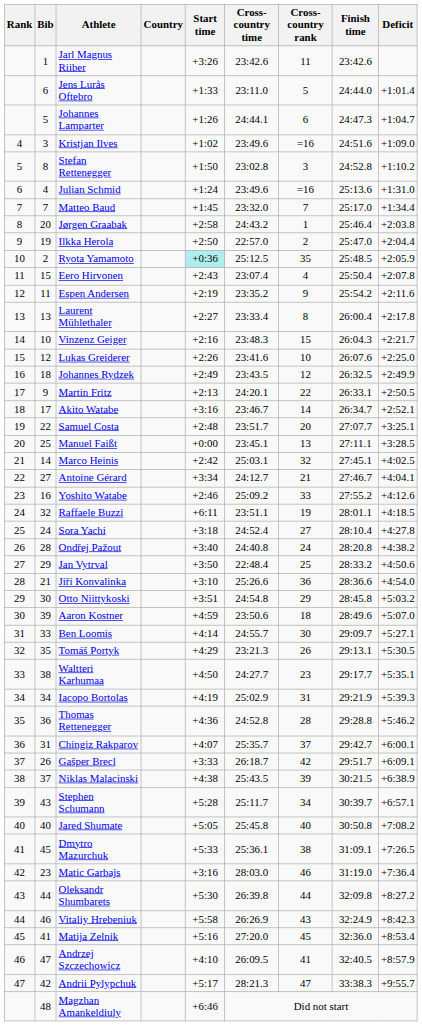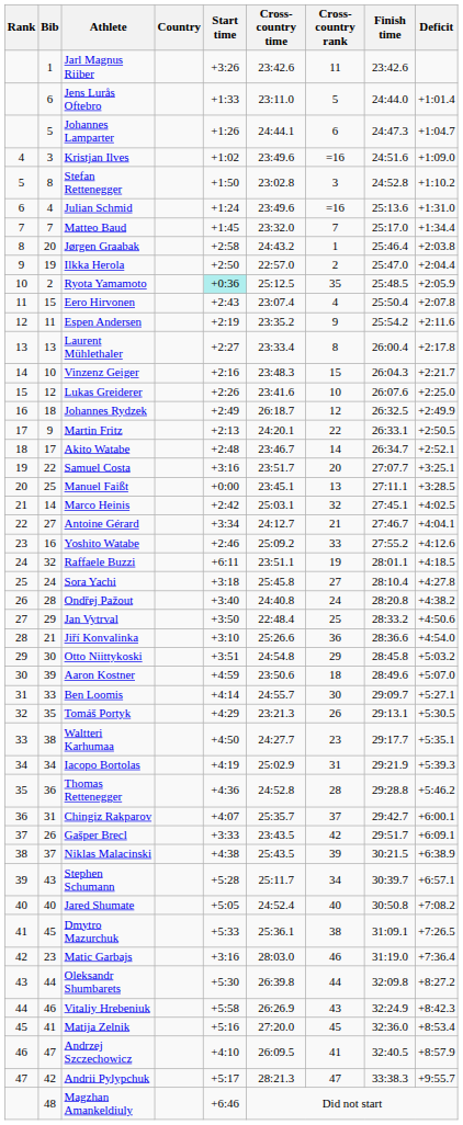Johannes Rydzek | Cross-country time: 23:43.5 -> 26:18.7
Akito Watabe | Start time: +3:16 -> +2:48
Samuel Costa | Start time: +2:48 -> +3:16
Sora Yachi | Cross-country time: 24:52.4 -> 25:45.8
Gašper Brecl | Cross-country time: 26:18.7 -> 23:43.5
Jared Shumate | Cross-country time: 25:45.8 -> 24:52.4
